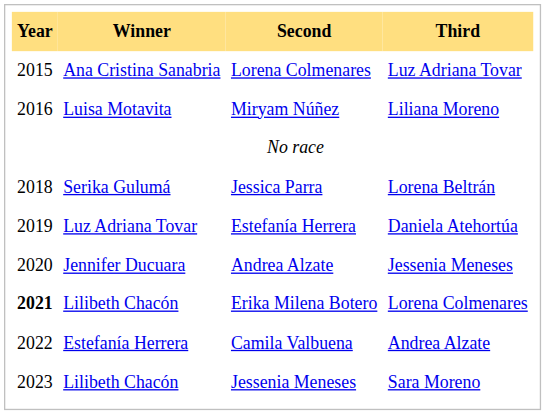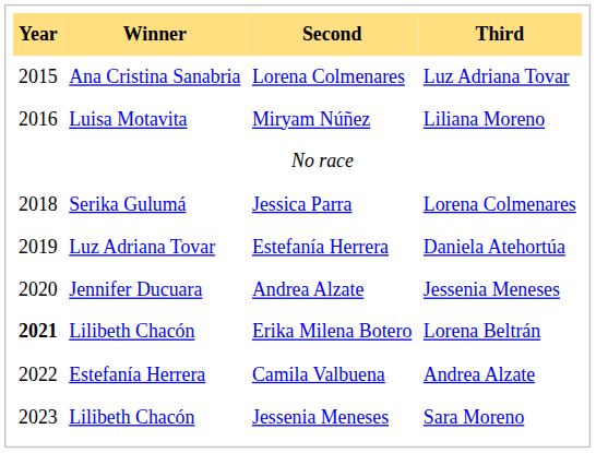Jessica Parra | Third: Lorena Beltrán -> Lorena Colmenares
Erika Milena Botero | Third: Lorena Colmenares -> Lorena Beltrán
